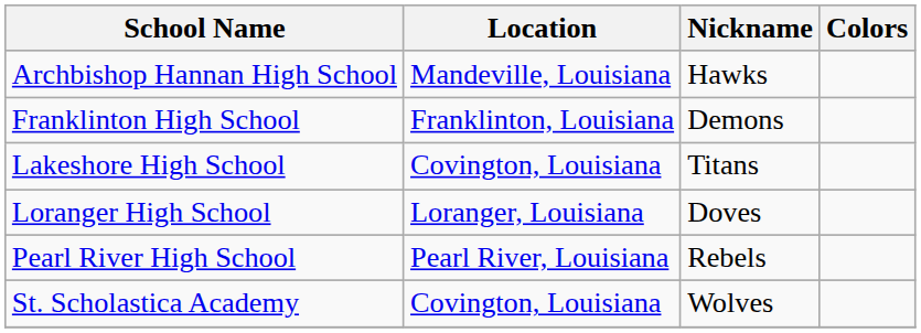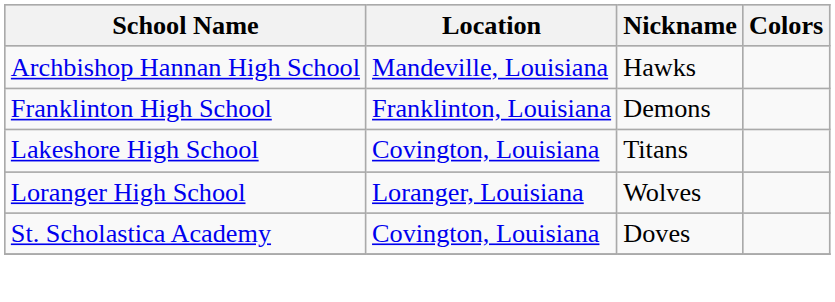Loranger High School | Nickname: Doves -> Wolves
- row: Pearl River High School | Pearl River, Louisiana | Rebels
St. Scholastica Academy | Nickname: Wolves -> Doves
